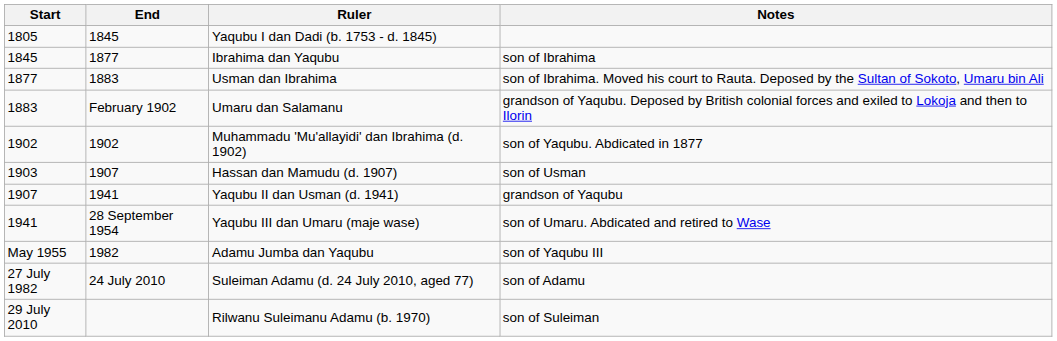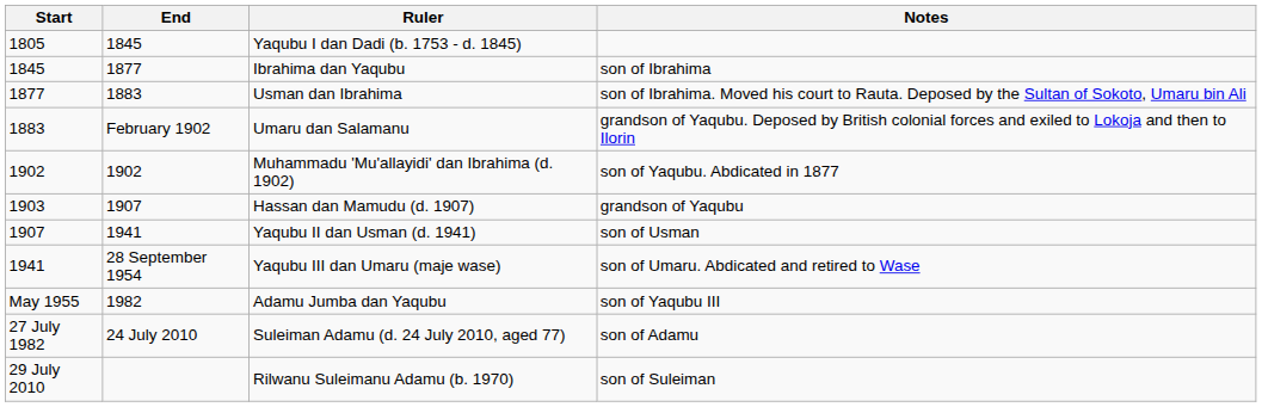Hassan dan Mamudu (d. 1907) | Notes: son of Usman -> grandson of Yaqubu
Yaqubu II dan Usman (d. 1941) | Notes: grandson of Yaqubu -> son of Usman
